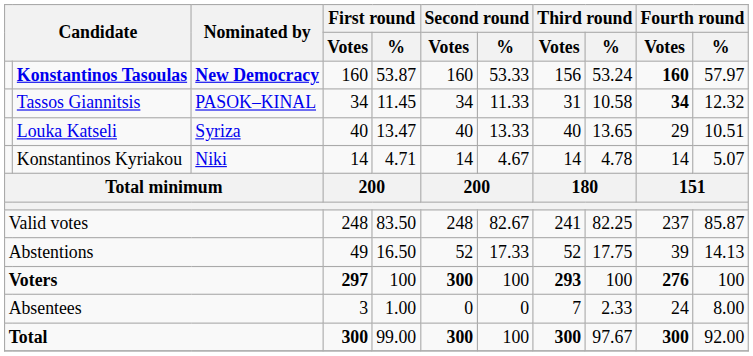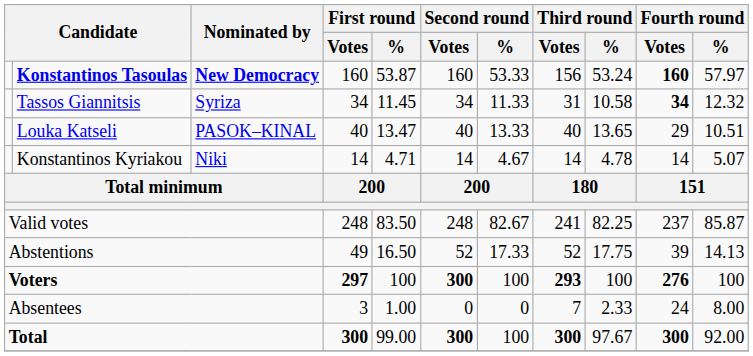Tassos Giannitsis | Nominated by: PASOK–KINAL -> Syriza
Louka Katseli | Nominated by: Syriza -> PASOK–KINAL
